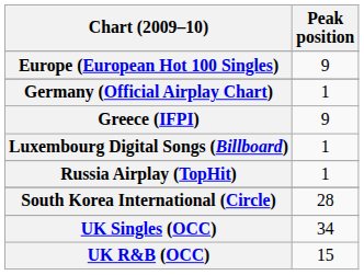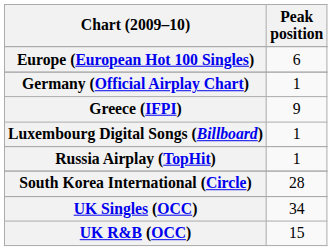Europe (European Hot 100 Singles) | Peak position: 9 -> 6
